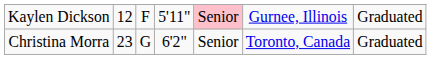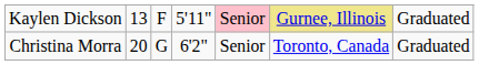Kaylen Dickson | column 2: 12 -> 13
Kaylen Dickson | column 6: no background -> khaki background
Christina Morra | column 2: 23 -> 20
